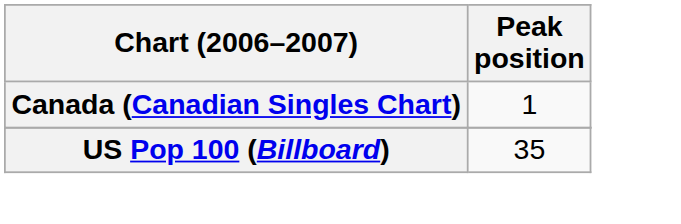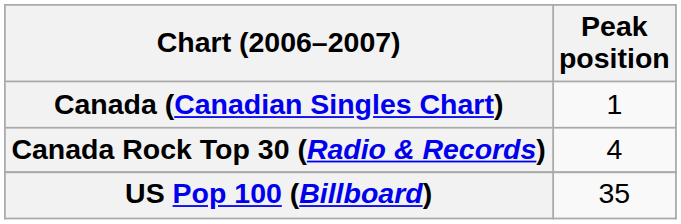+ row: Canada Rock Top 30 (Radio & Records) | 4
